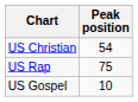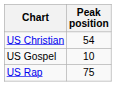rows swapped: US Gospel <-> US Rap
